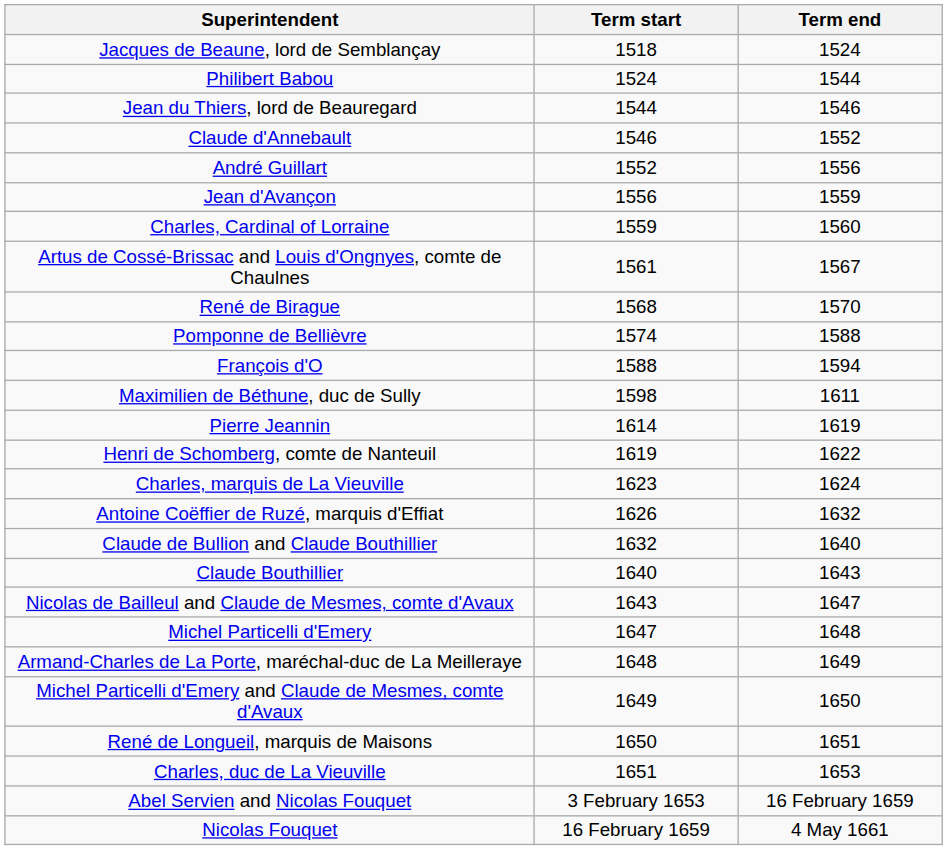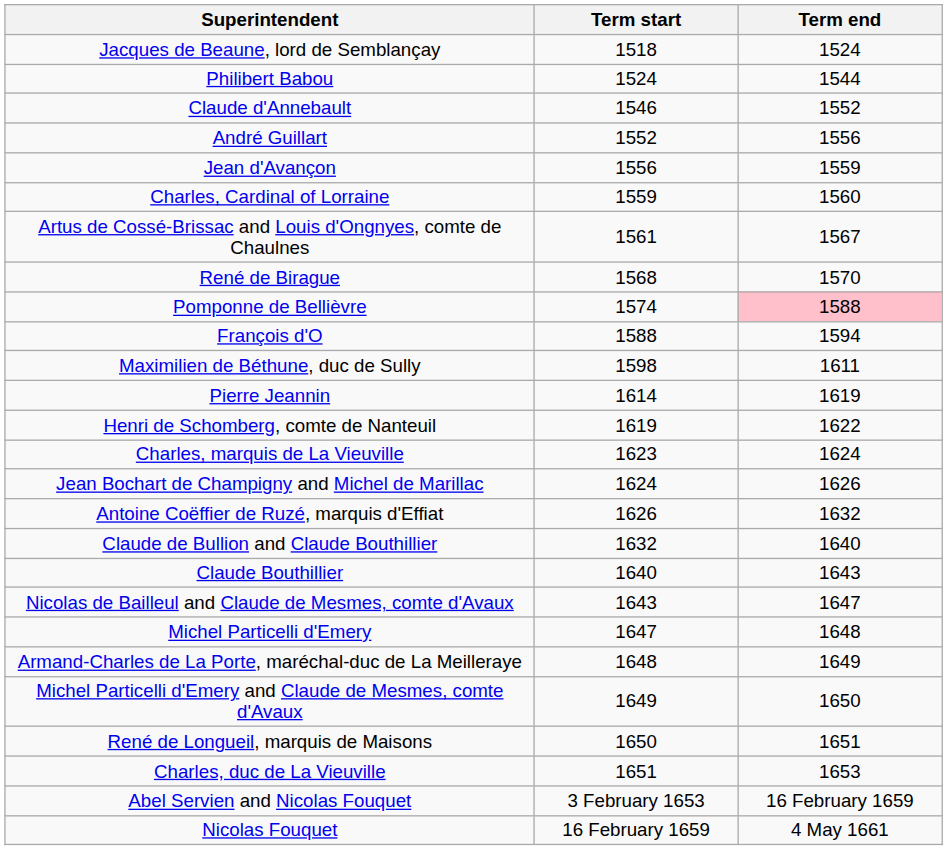- row: Jean du Thiers, lord de Beauregard | 1544 | 1546
Pomponne de Bellièvre | Term end: no background -> pink background
+ row: Jean Bochart de Champigny and Michel de Marillac | 1624 | 1626
